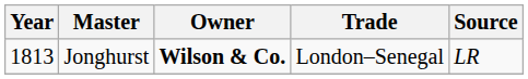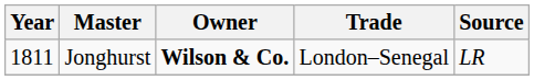Jonghurst | Year: 1813 -> 1811
